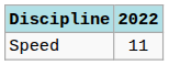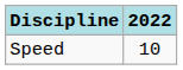Speed | 2022: 11 -> 10
